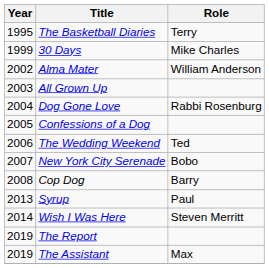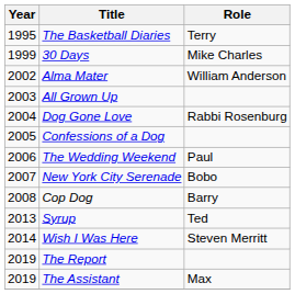The Wedding Weekend | Role: Ted -> Paul
Syrup | Role: Paul -> Ted
